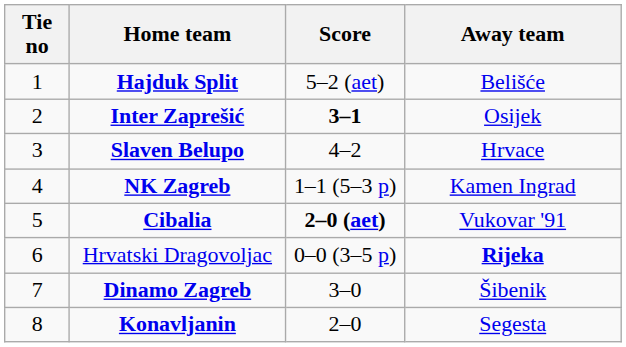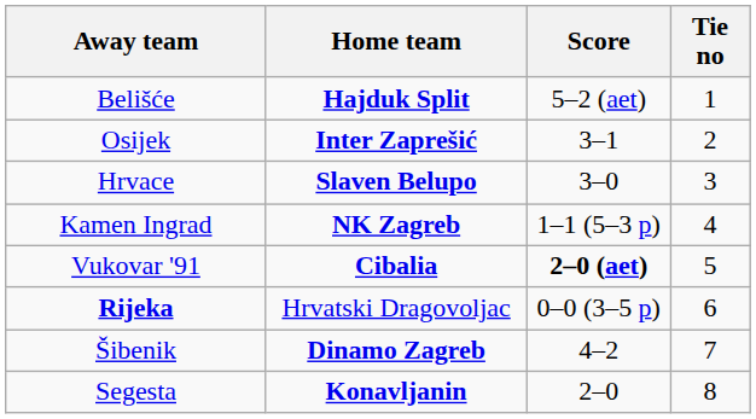columns swapped: Tie no <-> Away team
Inter Zaprešić | Score: bold -> normal
Slaven Belupo | Score: 4–2 -> 3–0
Dinamo Zagreb | Score: 3–0 -> 4–2
